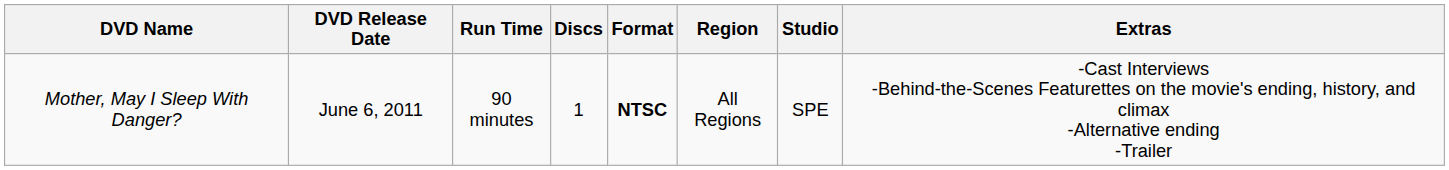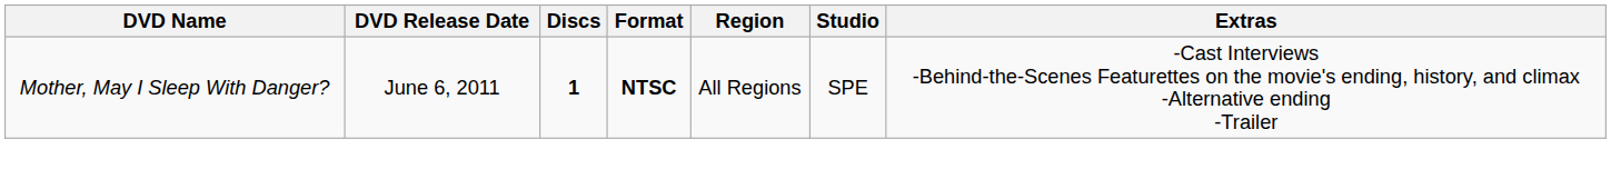- column: Run Time | 90 minutes
Mother, May I Sleep With Danger? | Discs: normal -> bold
